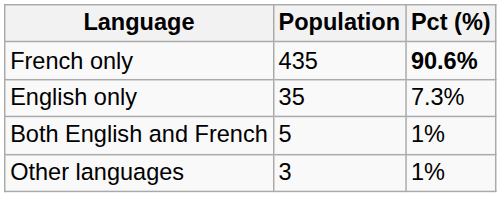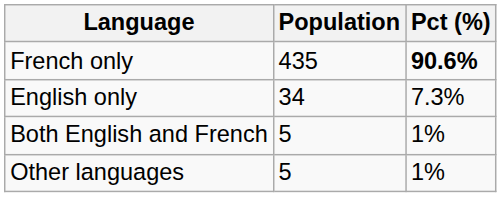English only | Population: 35 -> 34
Other languages | Population: 3 -> 5
